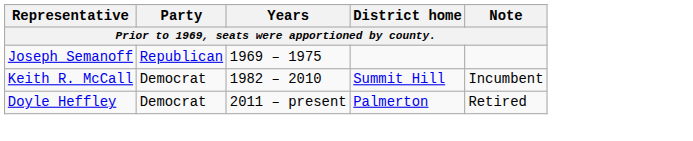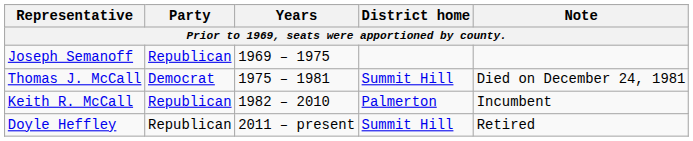+ row: Thomas J. McCall | Democrat | 1975 – 1981 | Summit Hill | Died on December 24, 1981
Keith R. McCall | Party: Democrat -> Republican
Keith R. McCall | District home: Summit Hill -> Palmerton
Doyle Heffley | Party: Democrat -> Republican
Doyle Heffley | District home: Palmerton -> Summit Hill
